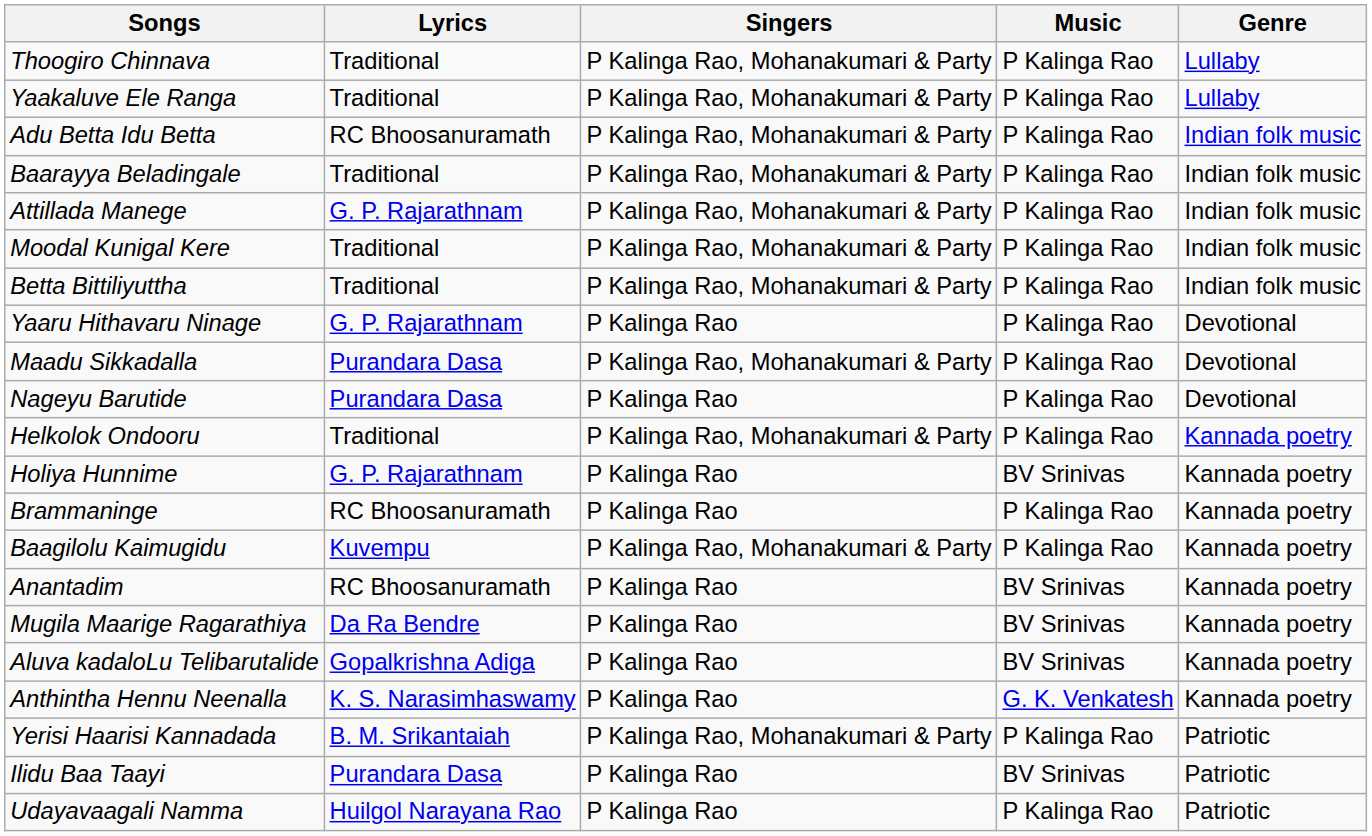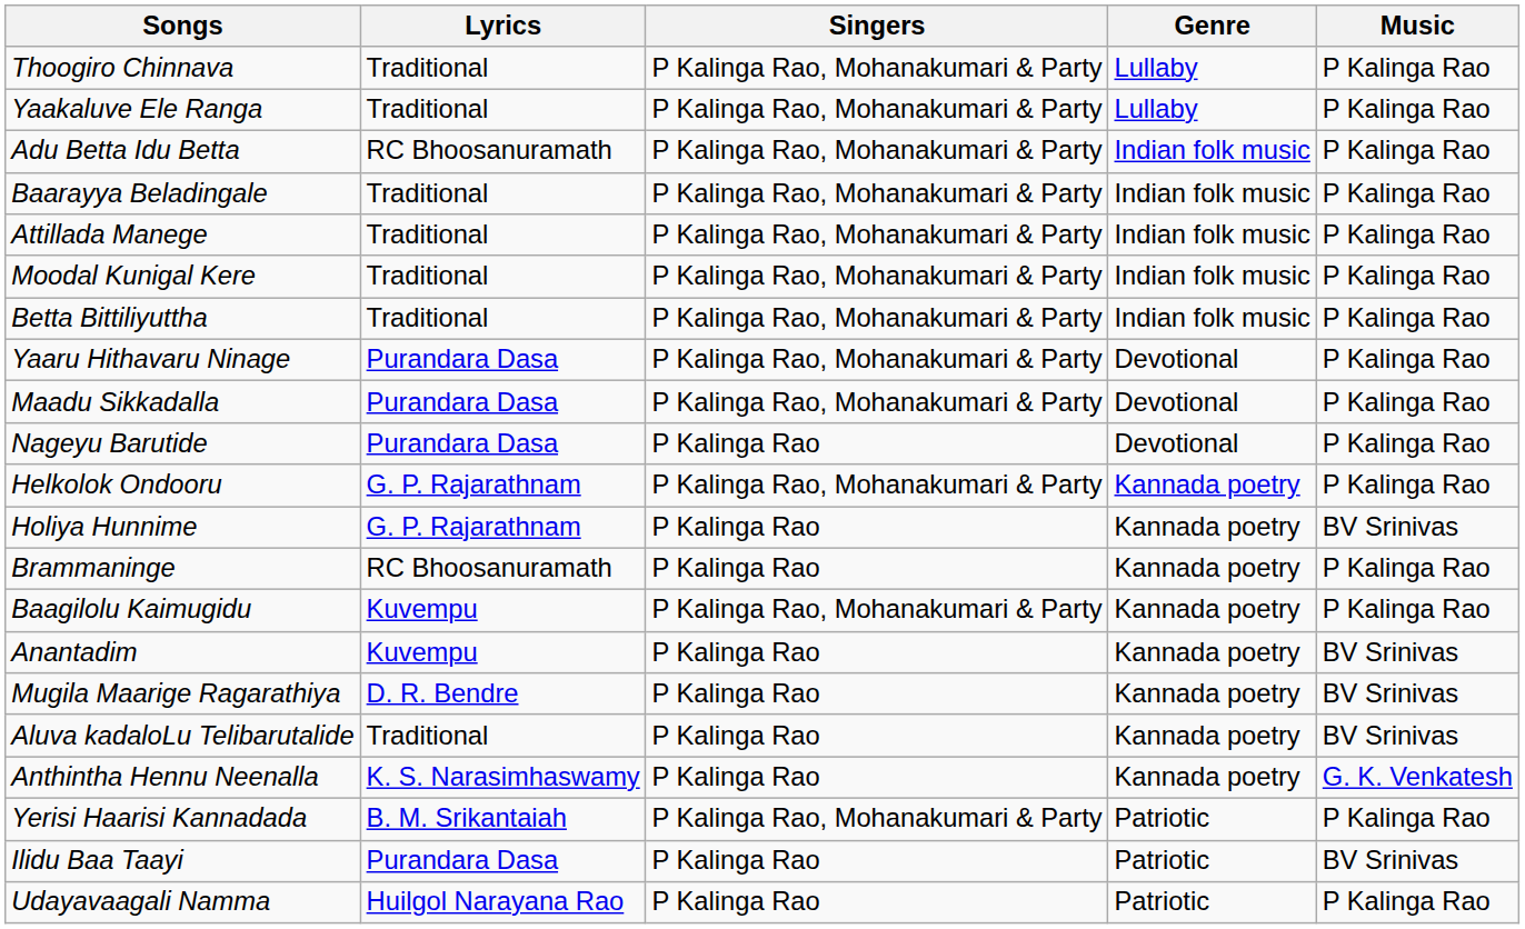columns swapped: Music <-> Genre
Attillada Manege | Lyrics: G. P. Rajarathnam -> Traditional
Yaaru Hithavaru Ninage | Lyrics: G. P. Rajarathnam -> Purandara Dasa
Yaaru Hithavaru Ninage | Singers: P Kalinga Rao -> P Kalinga Rao, Mohanakumari & Party
Helkolok Ondooru | Lyrics: Traditional -> G. P. Rajarathnam
Anantadim | Lyrics: RC Bhoosanuramath -> Kuvempu
Mugila Maarige Ragarathiya | Lyrics: Da Ra Bendre -> D. R. Bendre
Aluva kadaloLu Telibarutalide | Lyrics: Gopalkrishna Adiga -> Traditional
